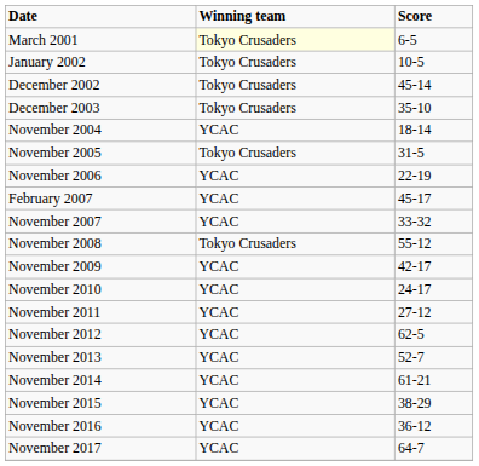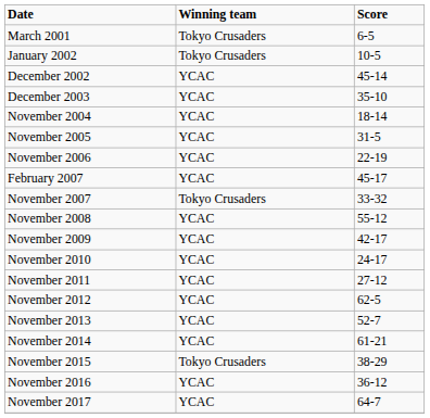March 2001 | Winning team: lightyellow background -> no background
December 2002 | Winning team: Tokyo Crusaders -> YCAC
December 2003 | Winning team: Tokyo Crusaders -> YCAC
November 2005 | Winning team: Tokyo Crusaders -> YCAC
November 2007 | Winning team: YCAC -> Tokyo Crusaders
November 2008 | Winning team: Tokyo Crusaders -> YCAC
November 2015 | Winning team: YCAC -> Tokyo Crusaders
